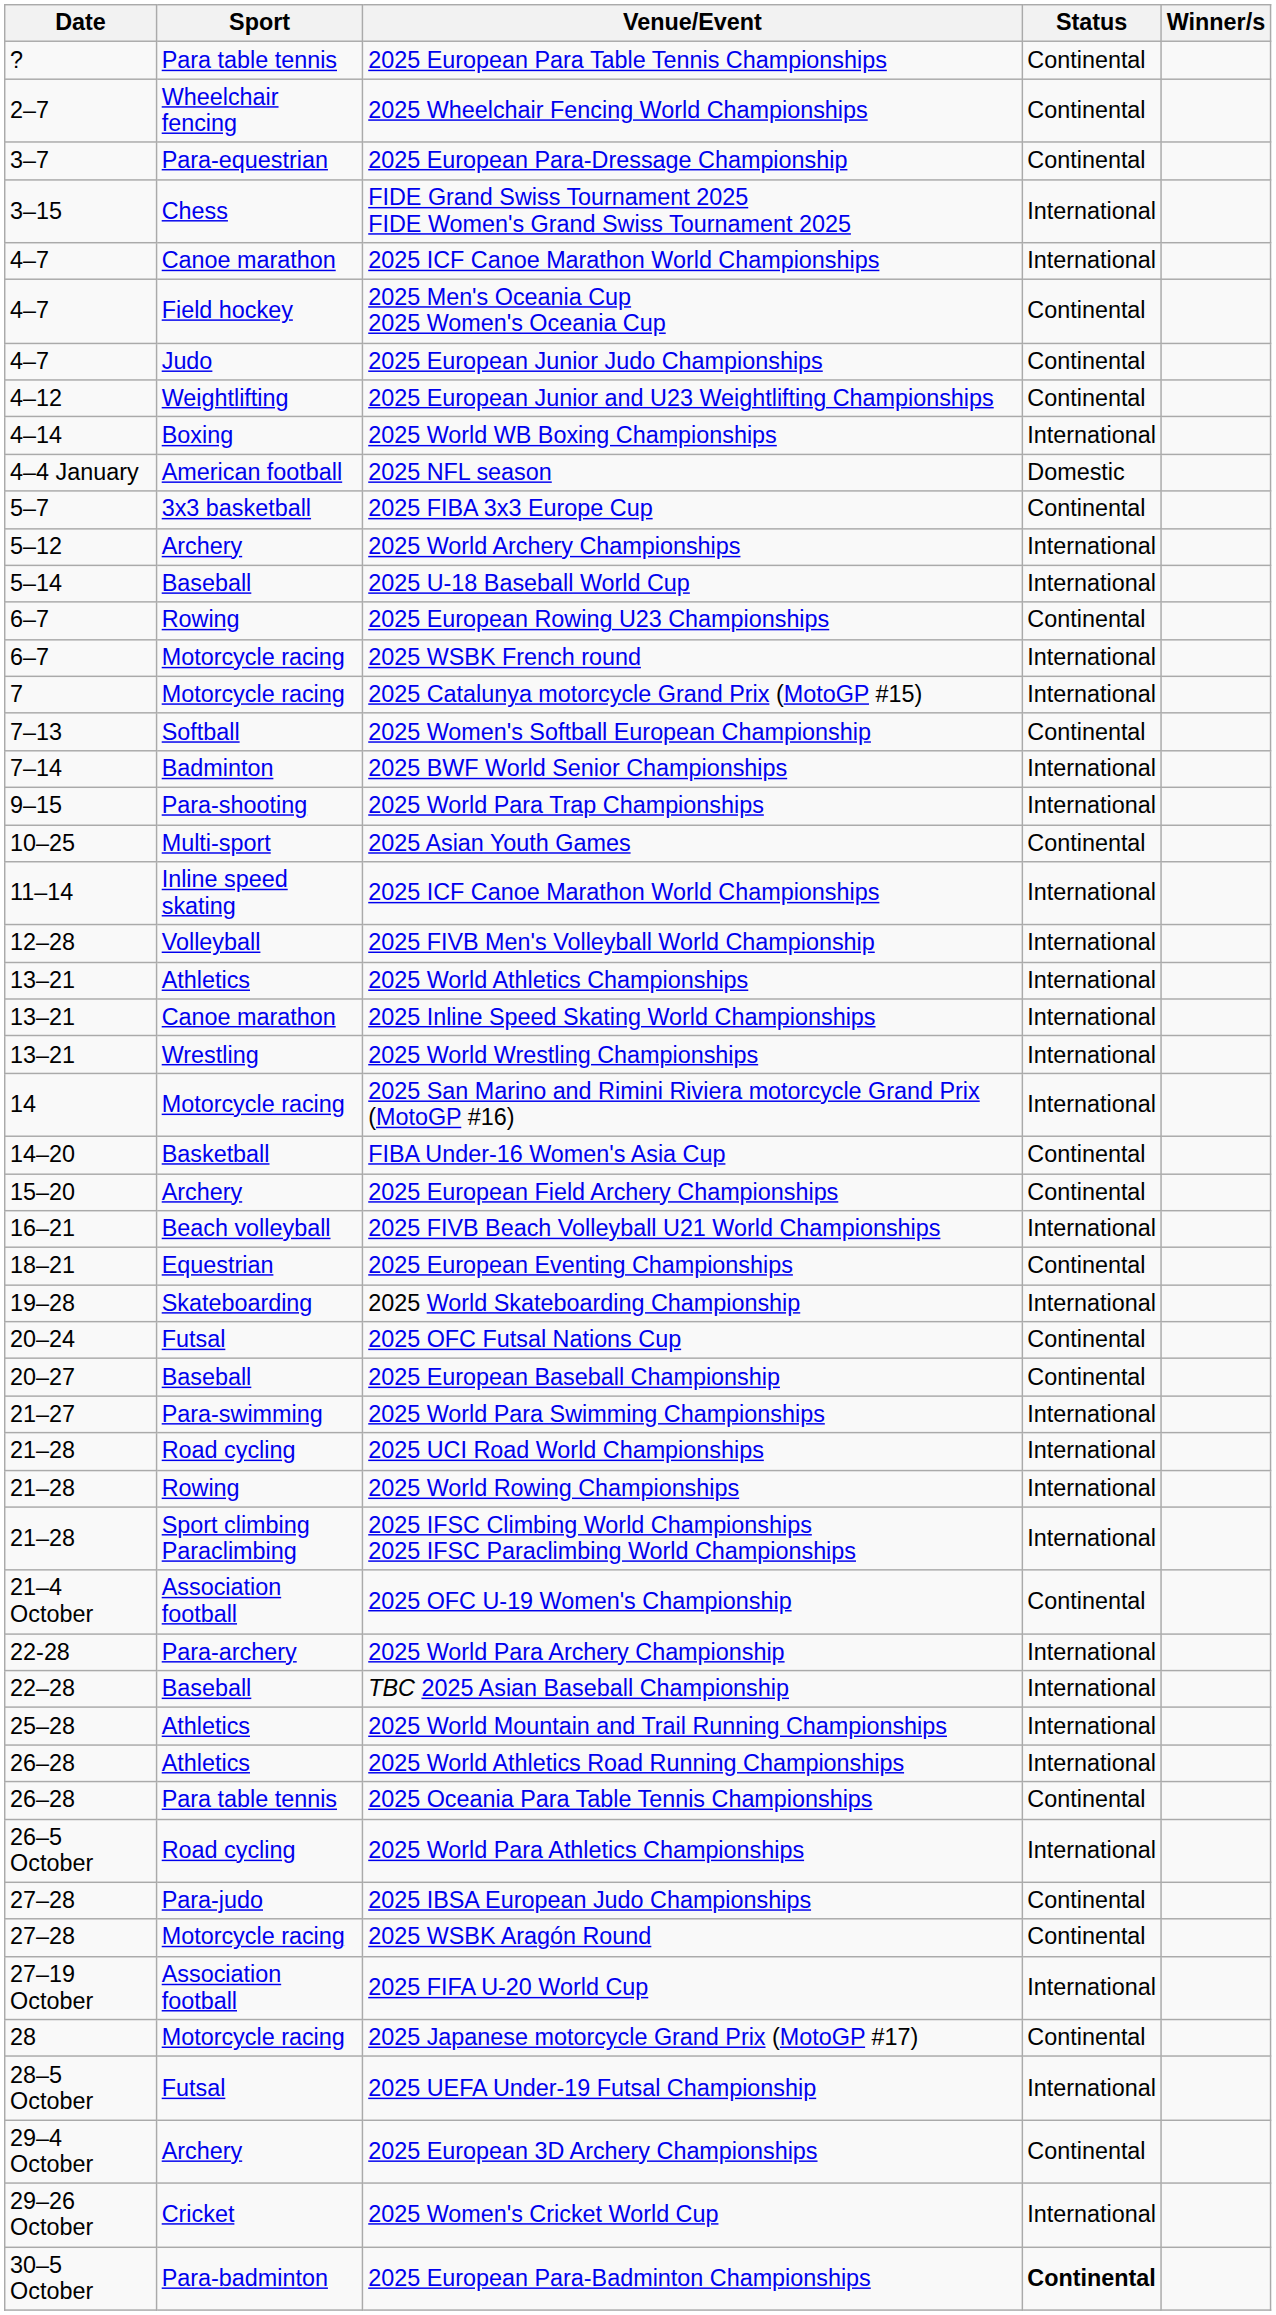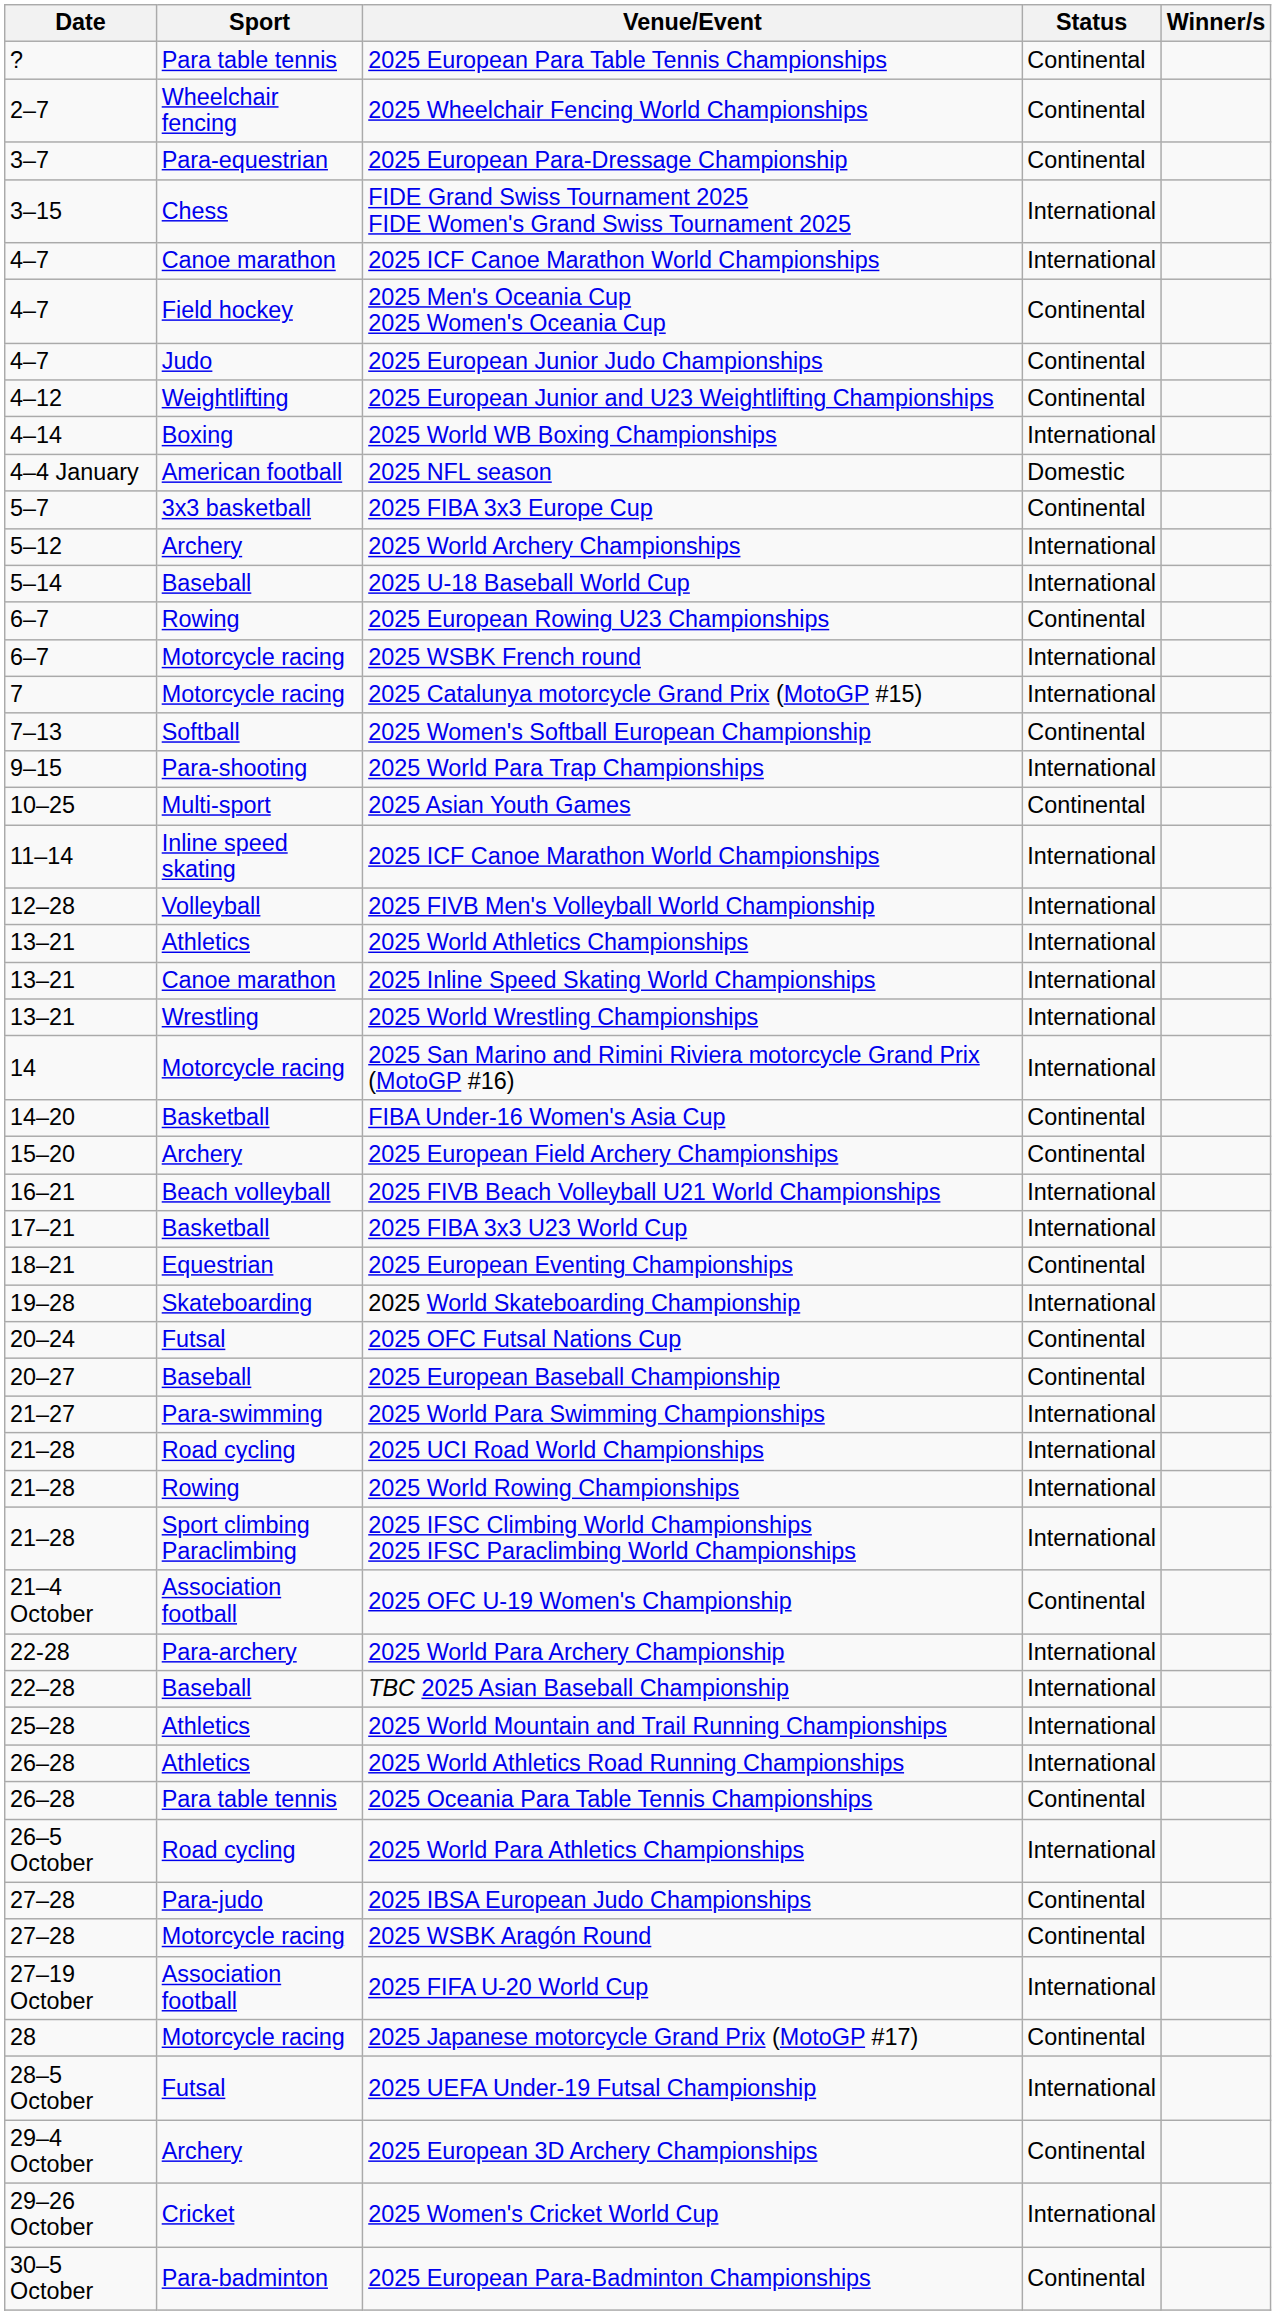- row: 7–14 | Badminton | 2025 BWF World Senior Championships | International
+ row: 17–21 | Basketball | 2025 FIBA 3x3 U23 World Cup | International
2025 European Para-Badminton Championships | Status: bold -> normal
